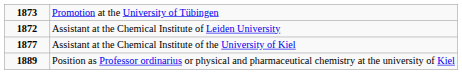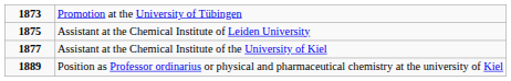Assistant at the Chemical Institute of Leiden University | column 1: 1872 -> 1875
